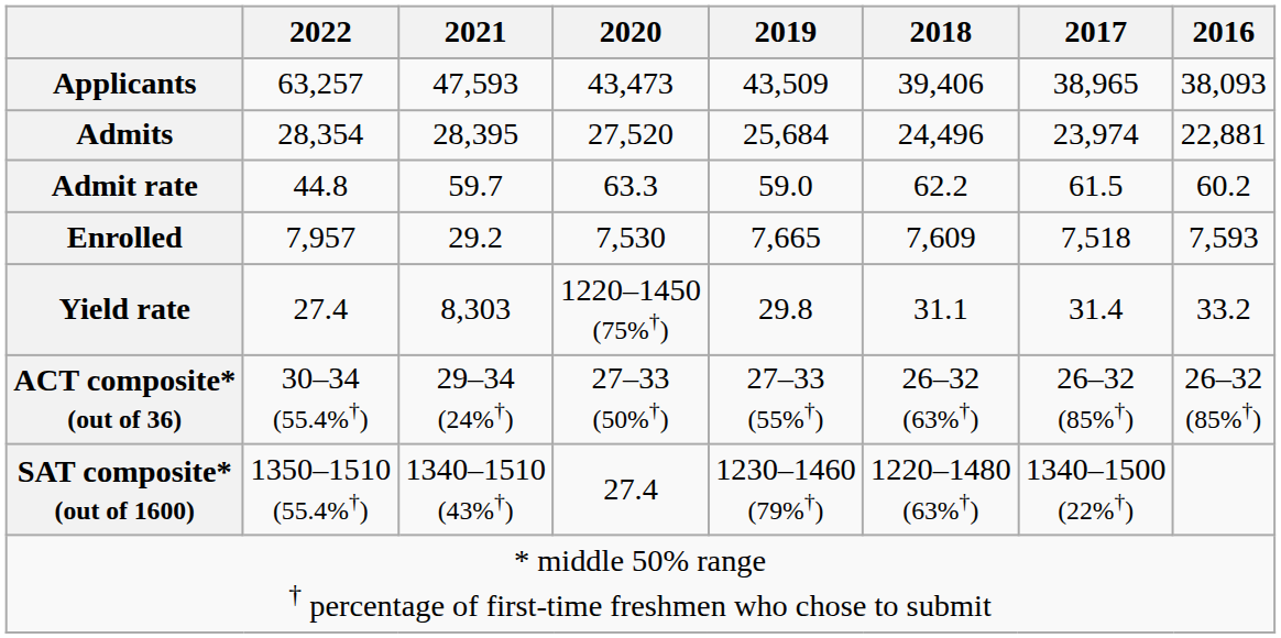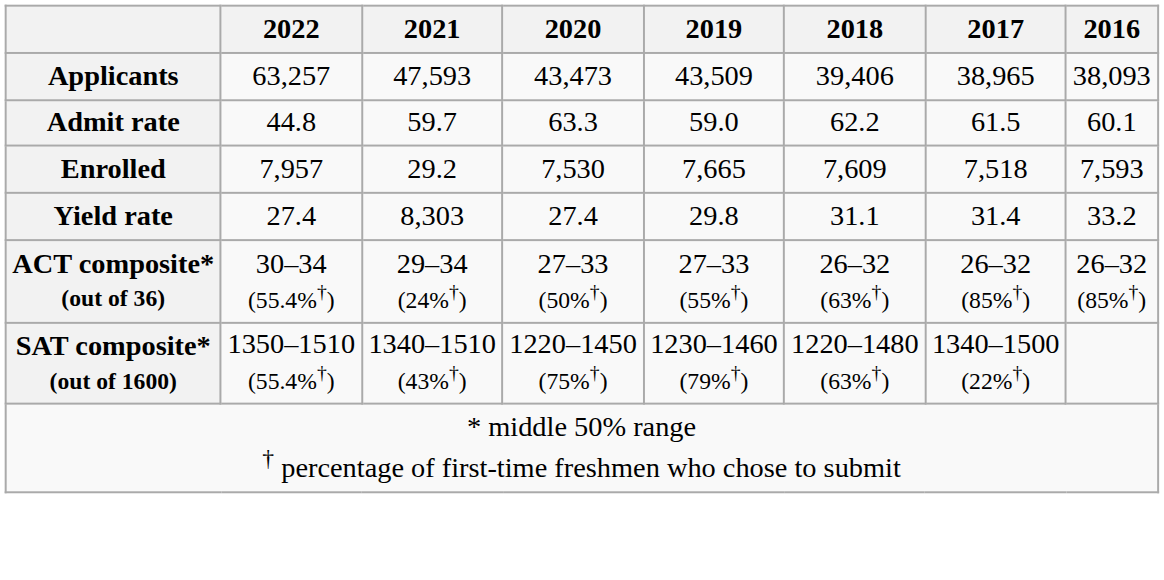- row: Admits | 28,354 | 28,395 | 27,520 | 25,684 | 24,496 | 23,974 | 22,881
Admit rate | 2016: 60.2 -> 60.1
Yield rate | 2020: 1220–1450 (75%†) -> 27.4
SAT composite* (out of 1600) | 2020: 27.4 -> 1220–1450 (75%†)
